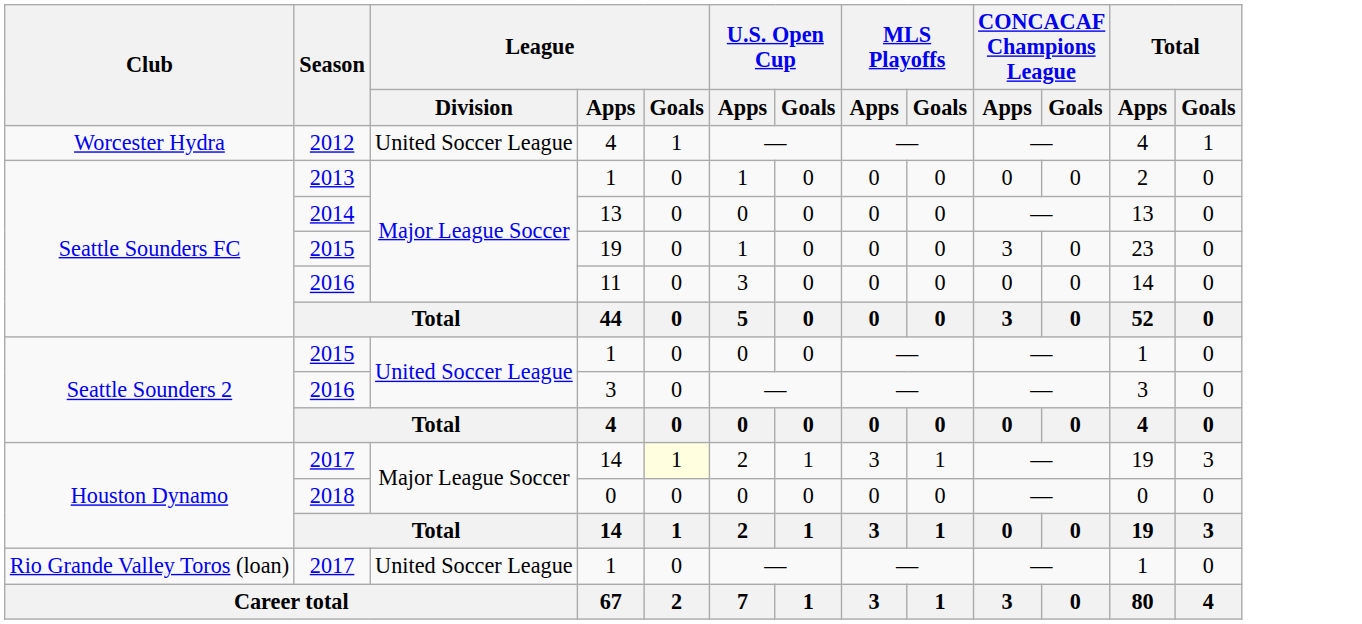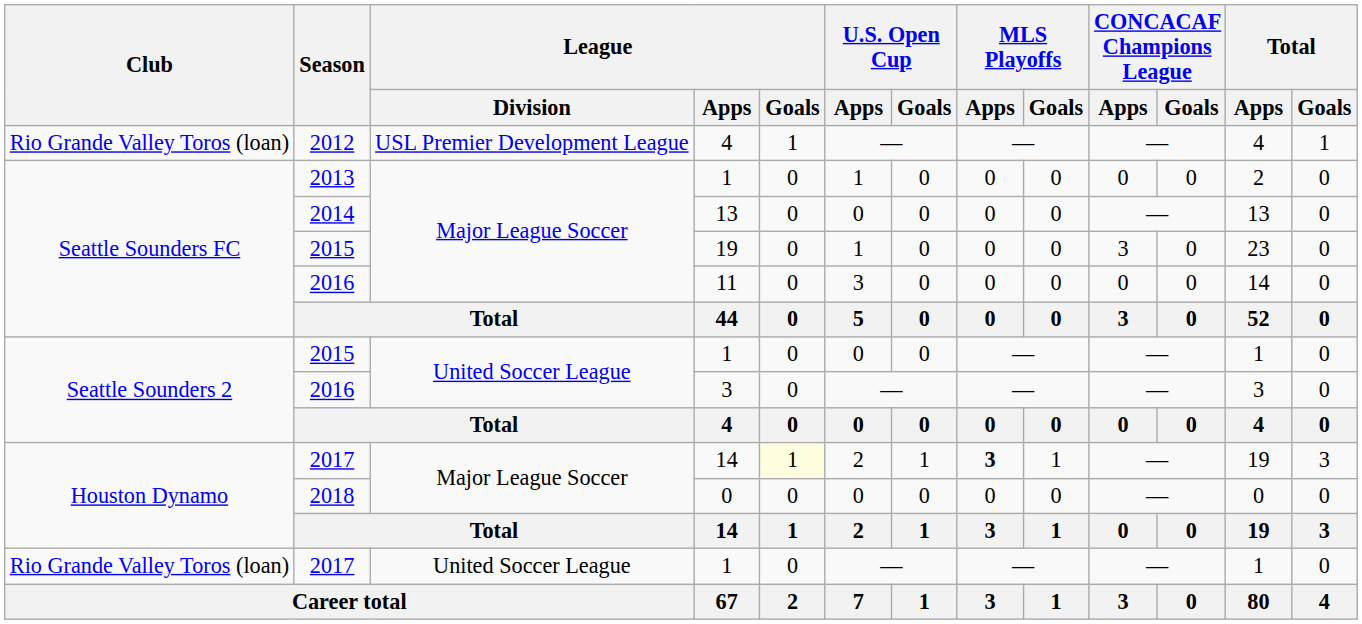2012 / 4 | Club: Worcester Hydra -> Rio Grande Valley Toros (loan)
2012 / 4 | League / Division: United Soccer League -> USL Premier Development League
2017 / 14 | MLS Playoffs / Apps: normal -> bold
